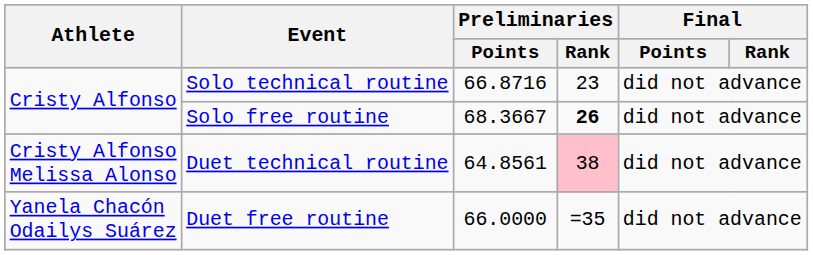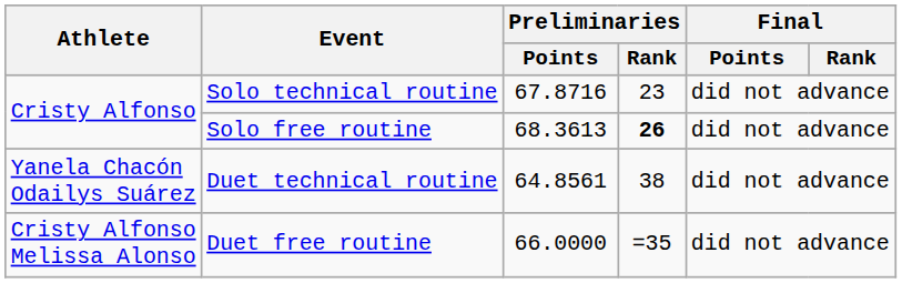Solo technical routine | Preliminaries / Points: 66.8716 -> 67.8716
Solo free routine | Preliminaries / Points: 68.3667 -> 68.3613
Duet technical routine | Athlete: Cristy Alfonso Melissa Alonso -> Yanela Chacón Odailys Suárez
Duet technical routine | Preliminaries / Rank: pink background -> no background
Duet free routine | Athlete: Yanela Chacón Odailys Suárez -> Cristy Alfonso Melissa Alonso
